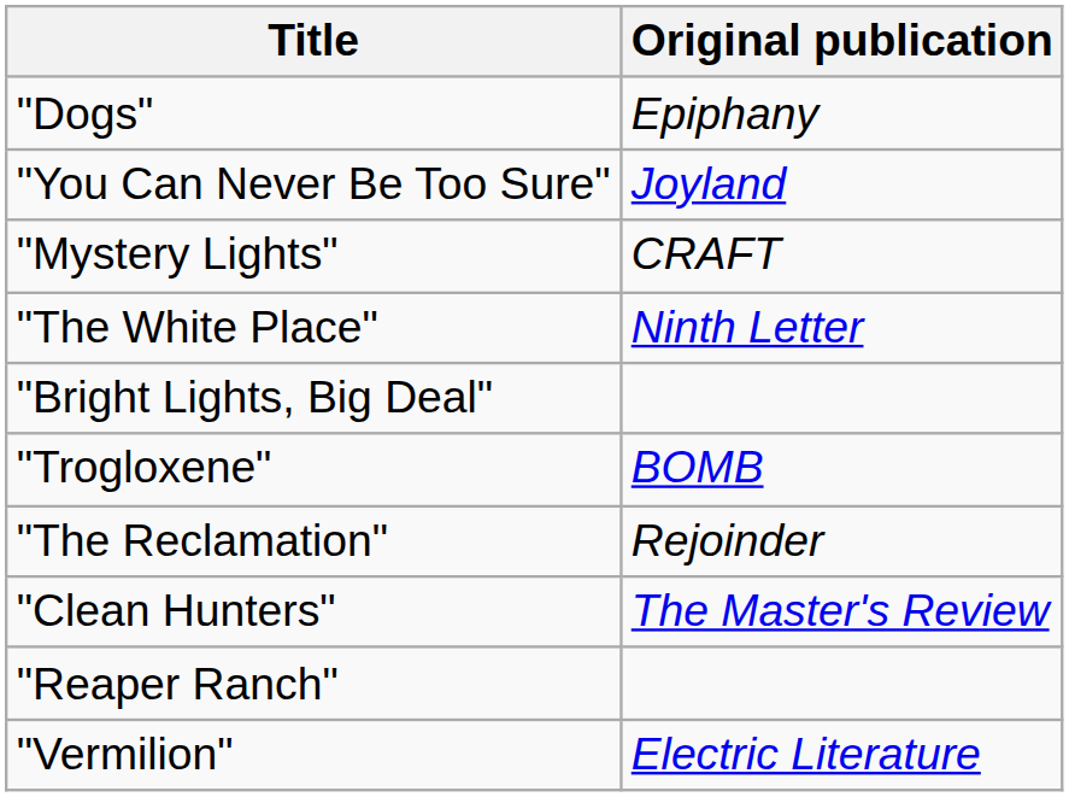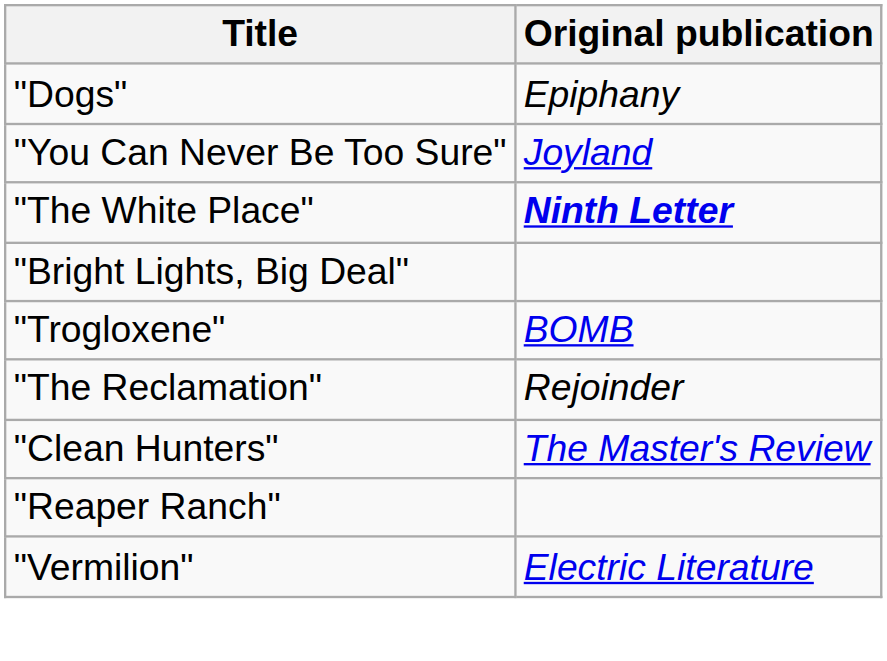- row: "Mystery Lights" | CRAFT
"The White Place" | Original publication: normal -> bold
